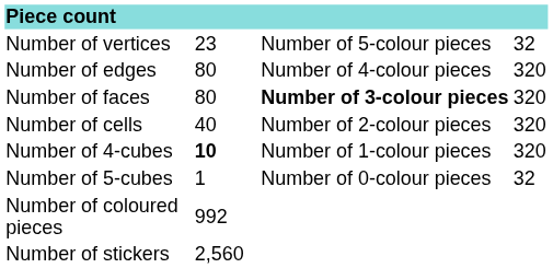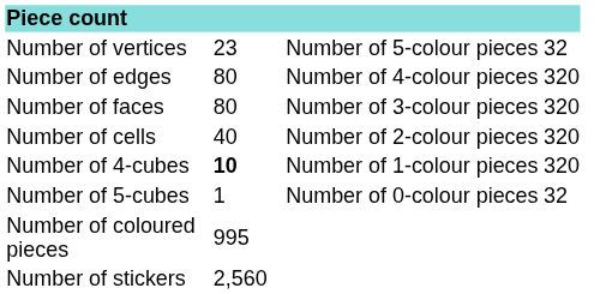Number of faces | column 3: bold -> normal
Number of coloured pieces | column 2: 992 -> 995
